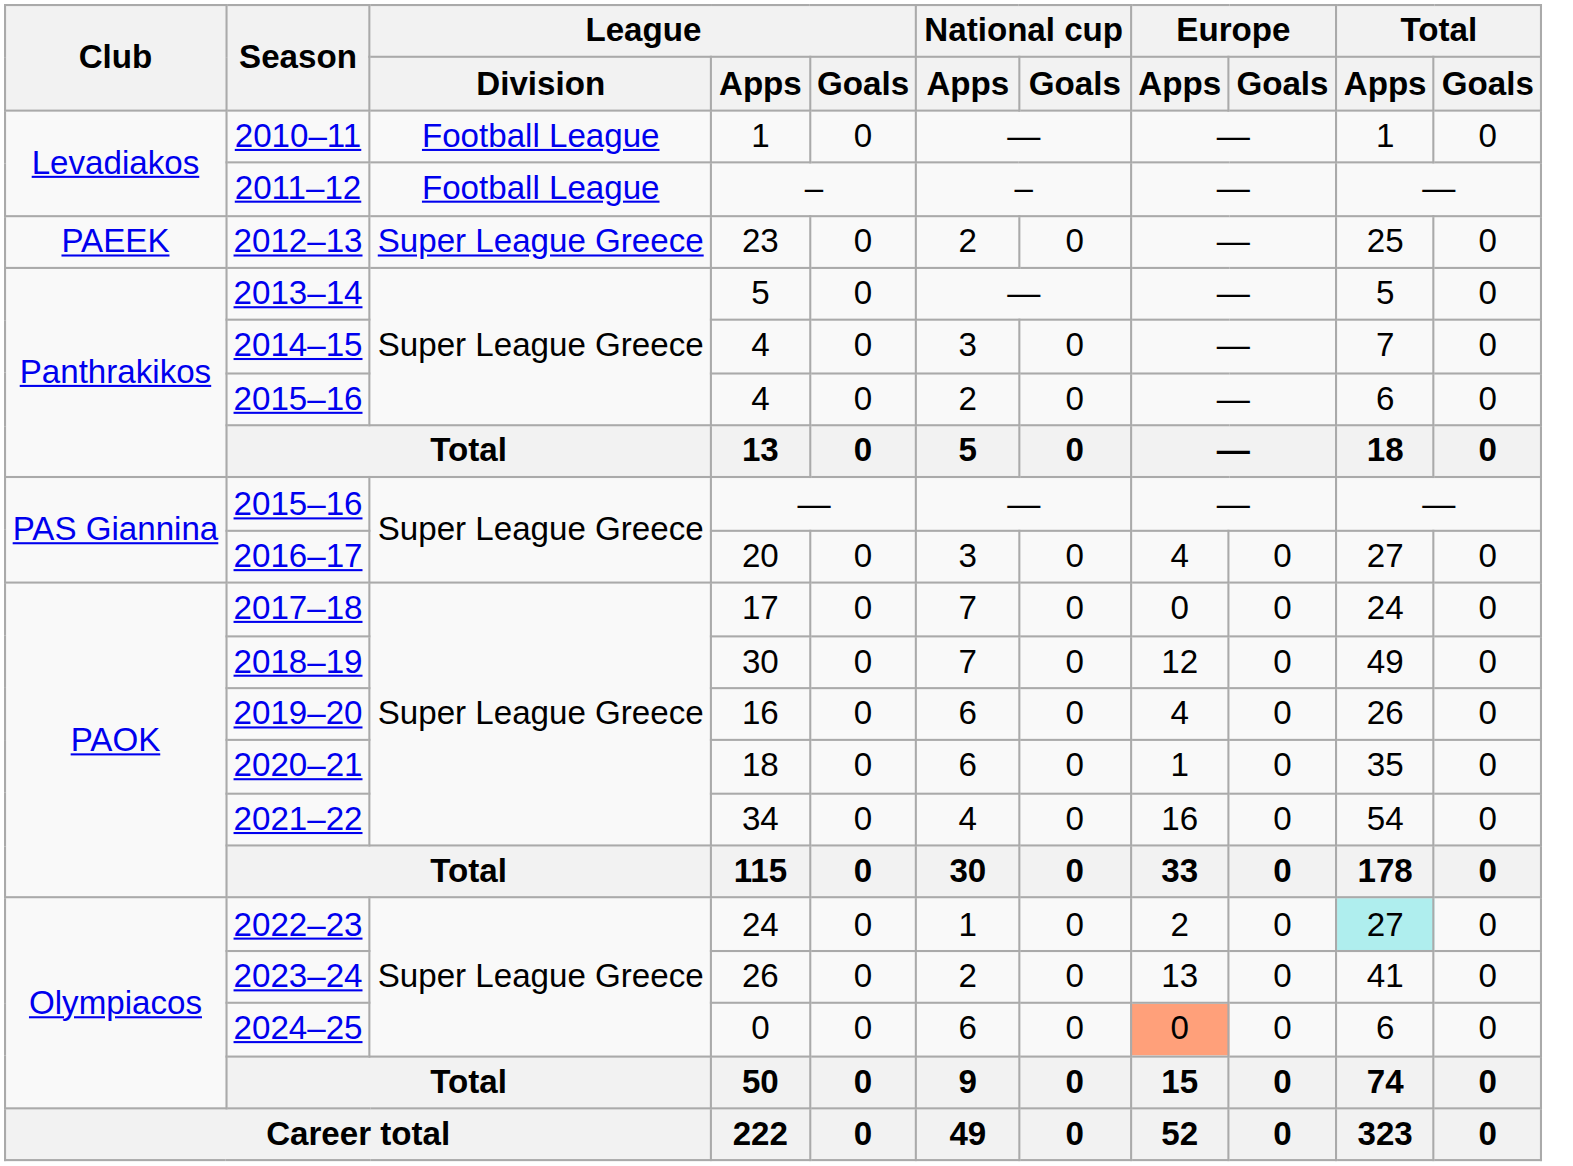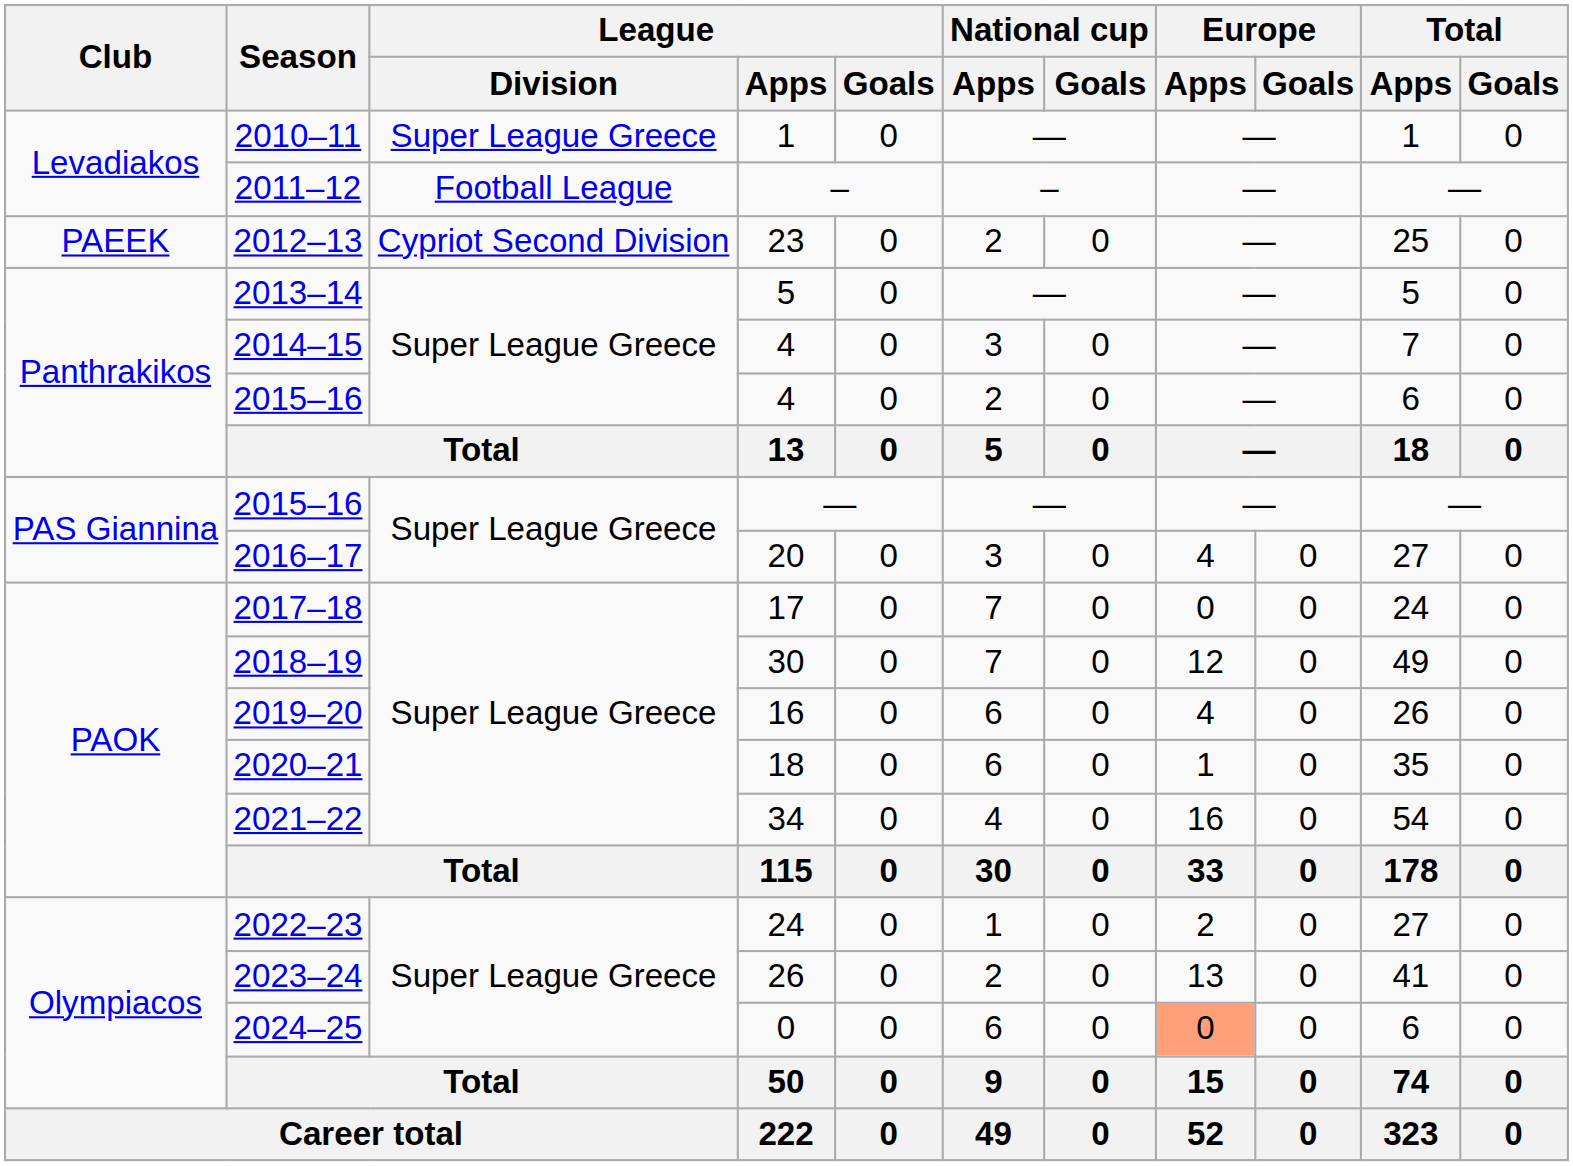2010–11 | League / Division: Football League -> Super League Greece
2012–13 | League / Division: Super League Greece -> Cypriot Second Division
2022–23 | Total / Apps: paleturquoise background -> no background
